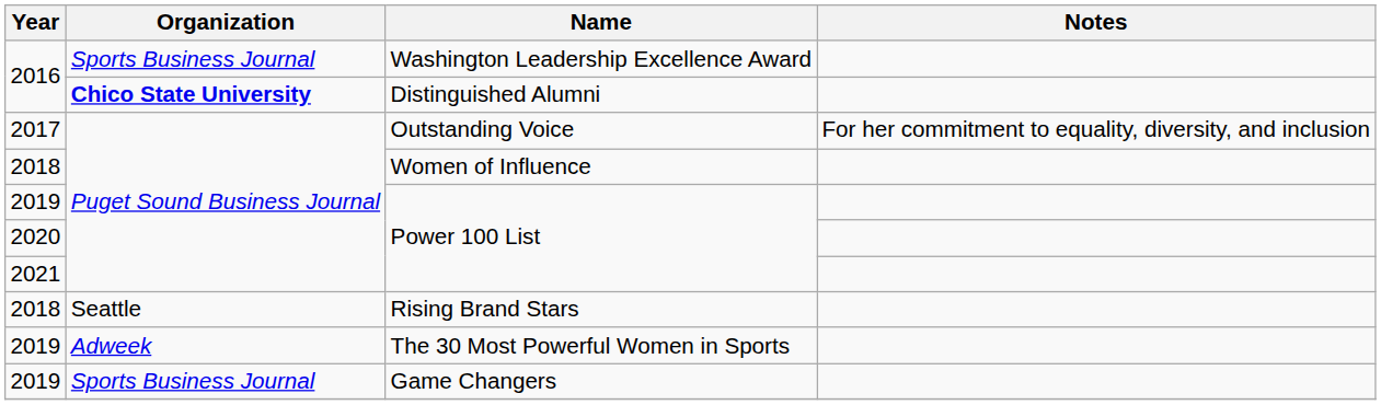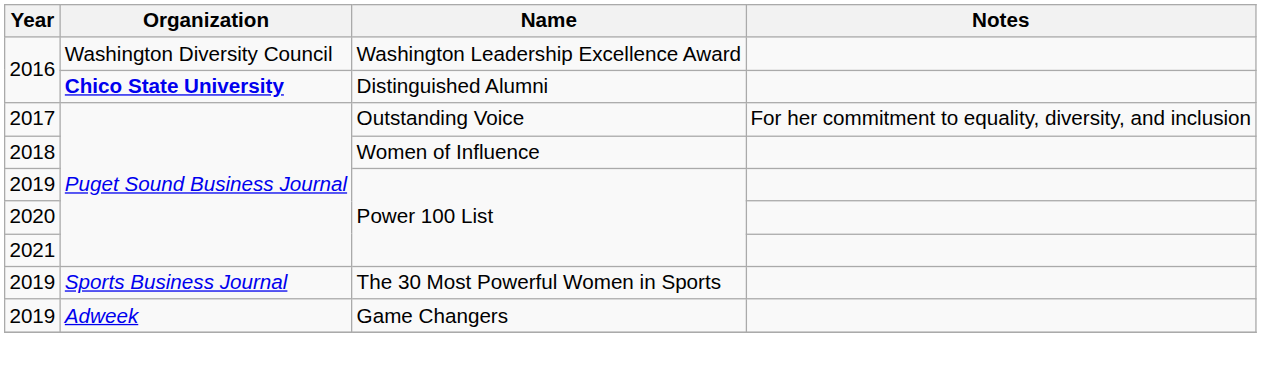Washington Leadership Excellence Award | Organization: Sports Business Journal -> Washington Diversity Council
- row: 2018 | Seattle | Rising Brand Stars
The 30 Most Powerful Women in Sports | Organization: Adweek -> Sports Business Journal
Game Changers | Organization: Sports Business Journal -> Adweek
